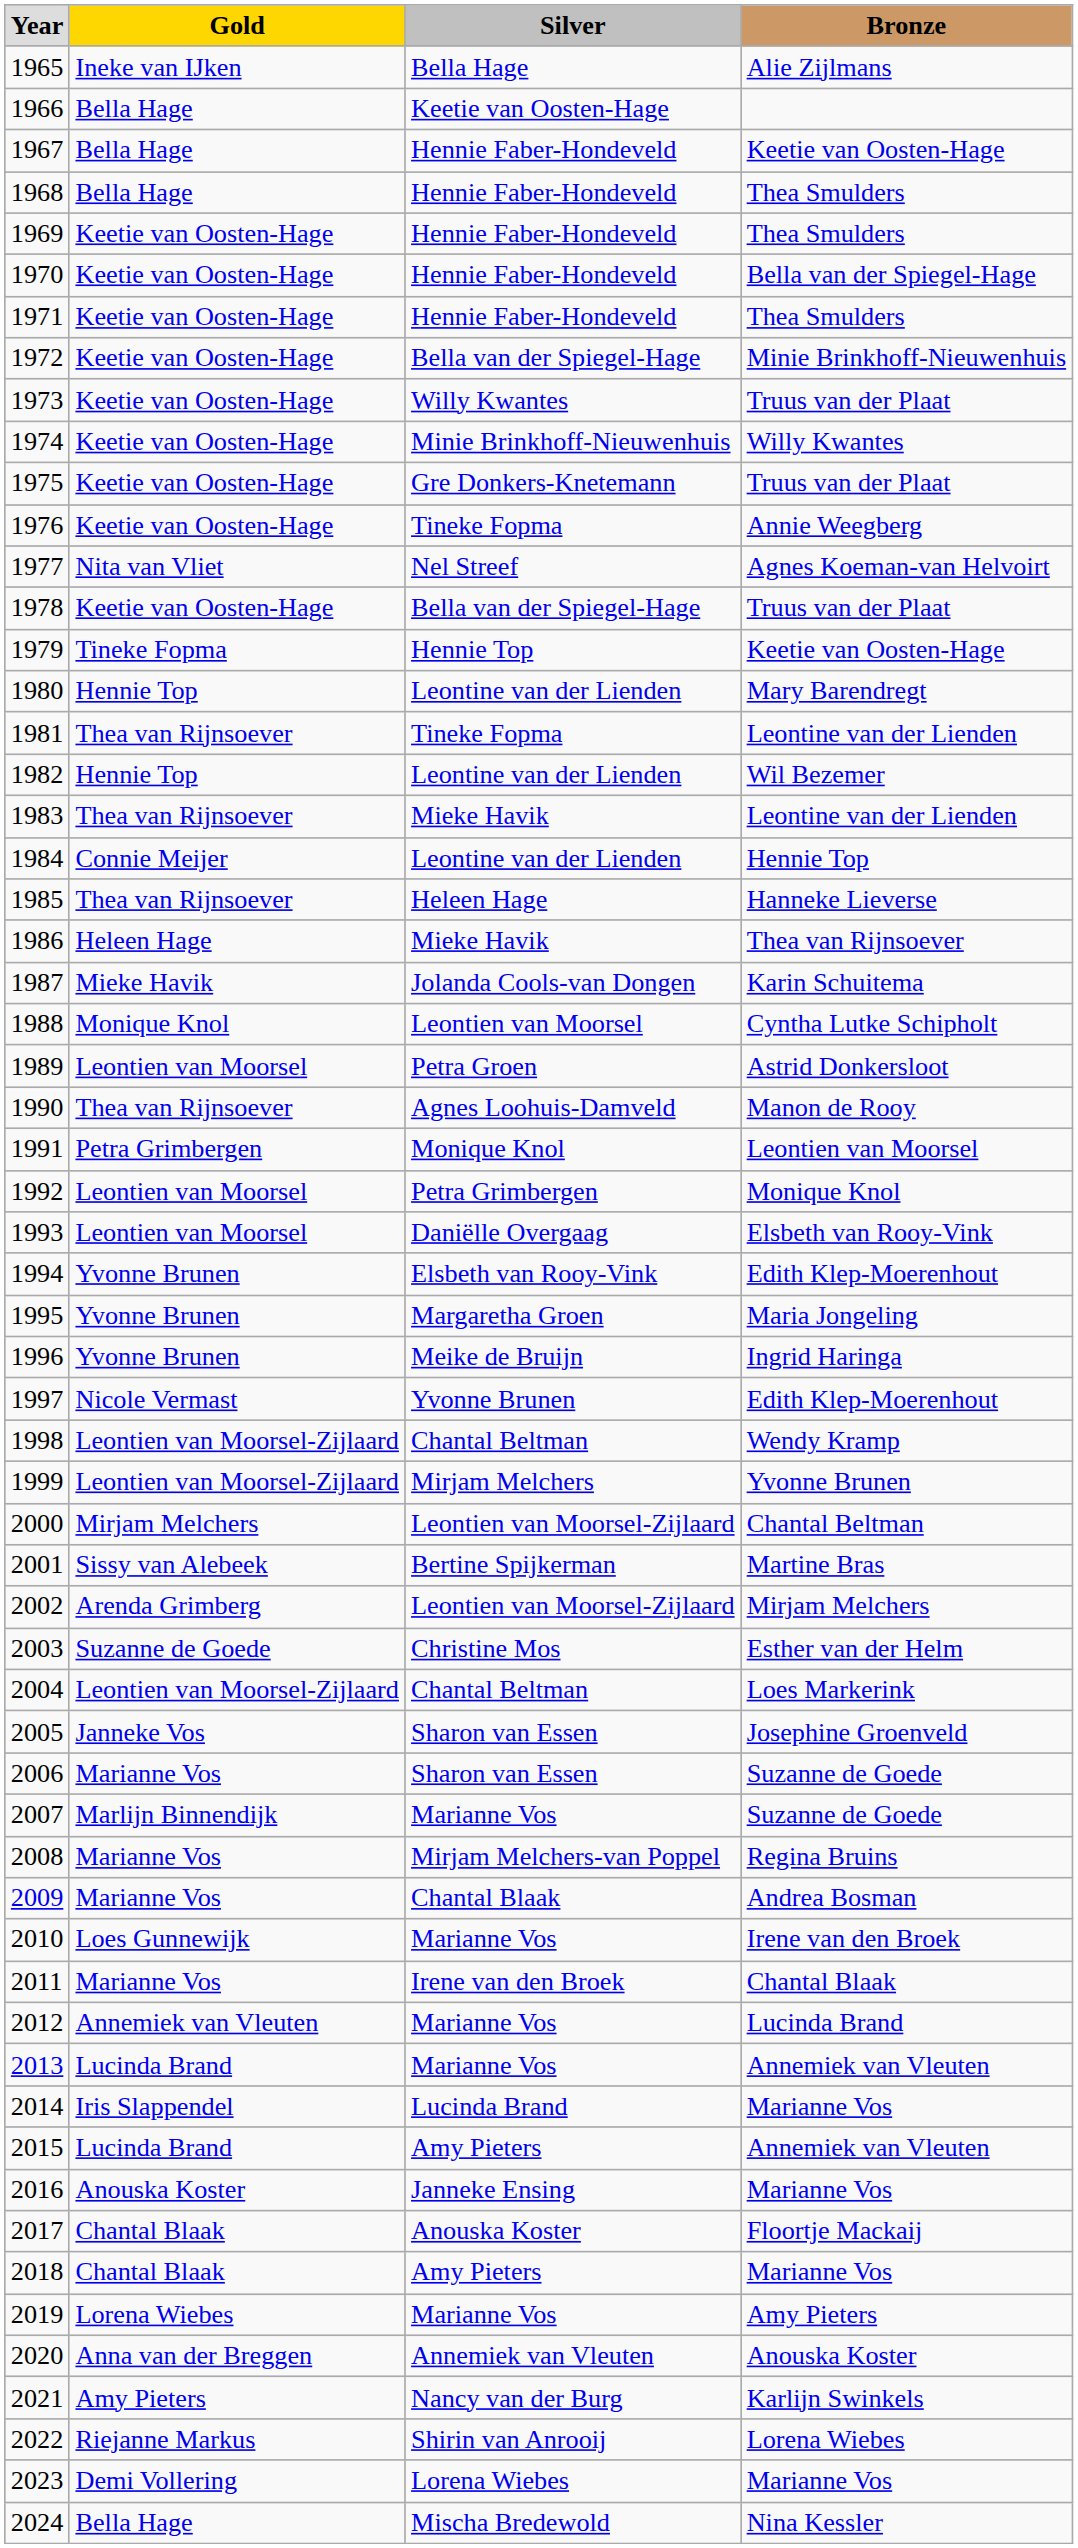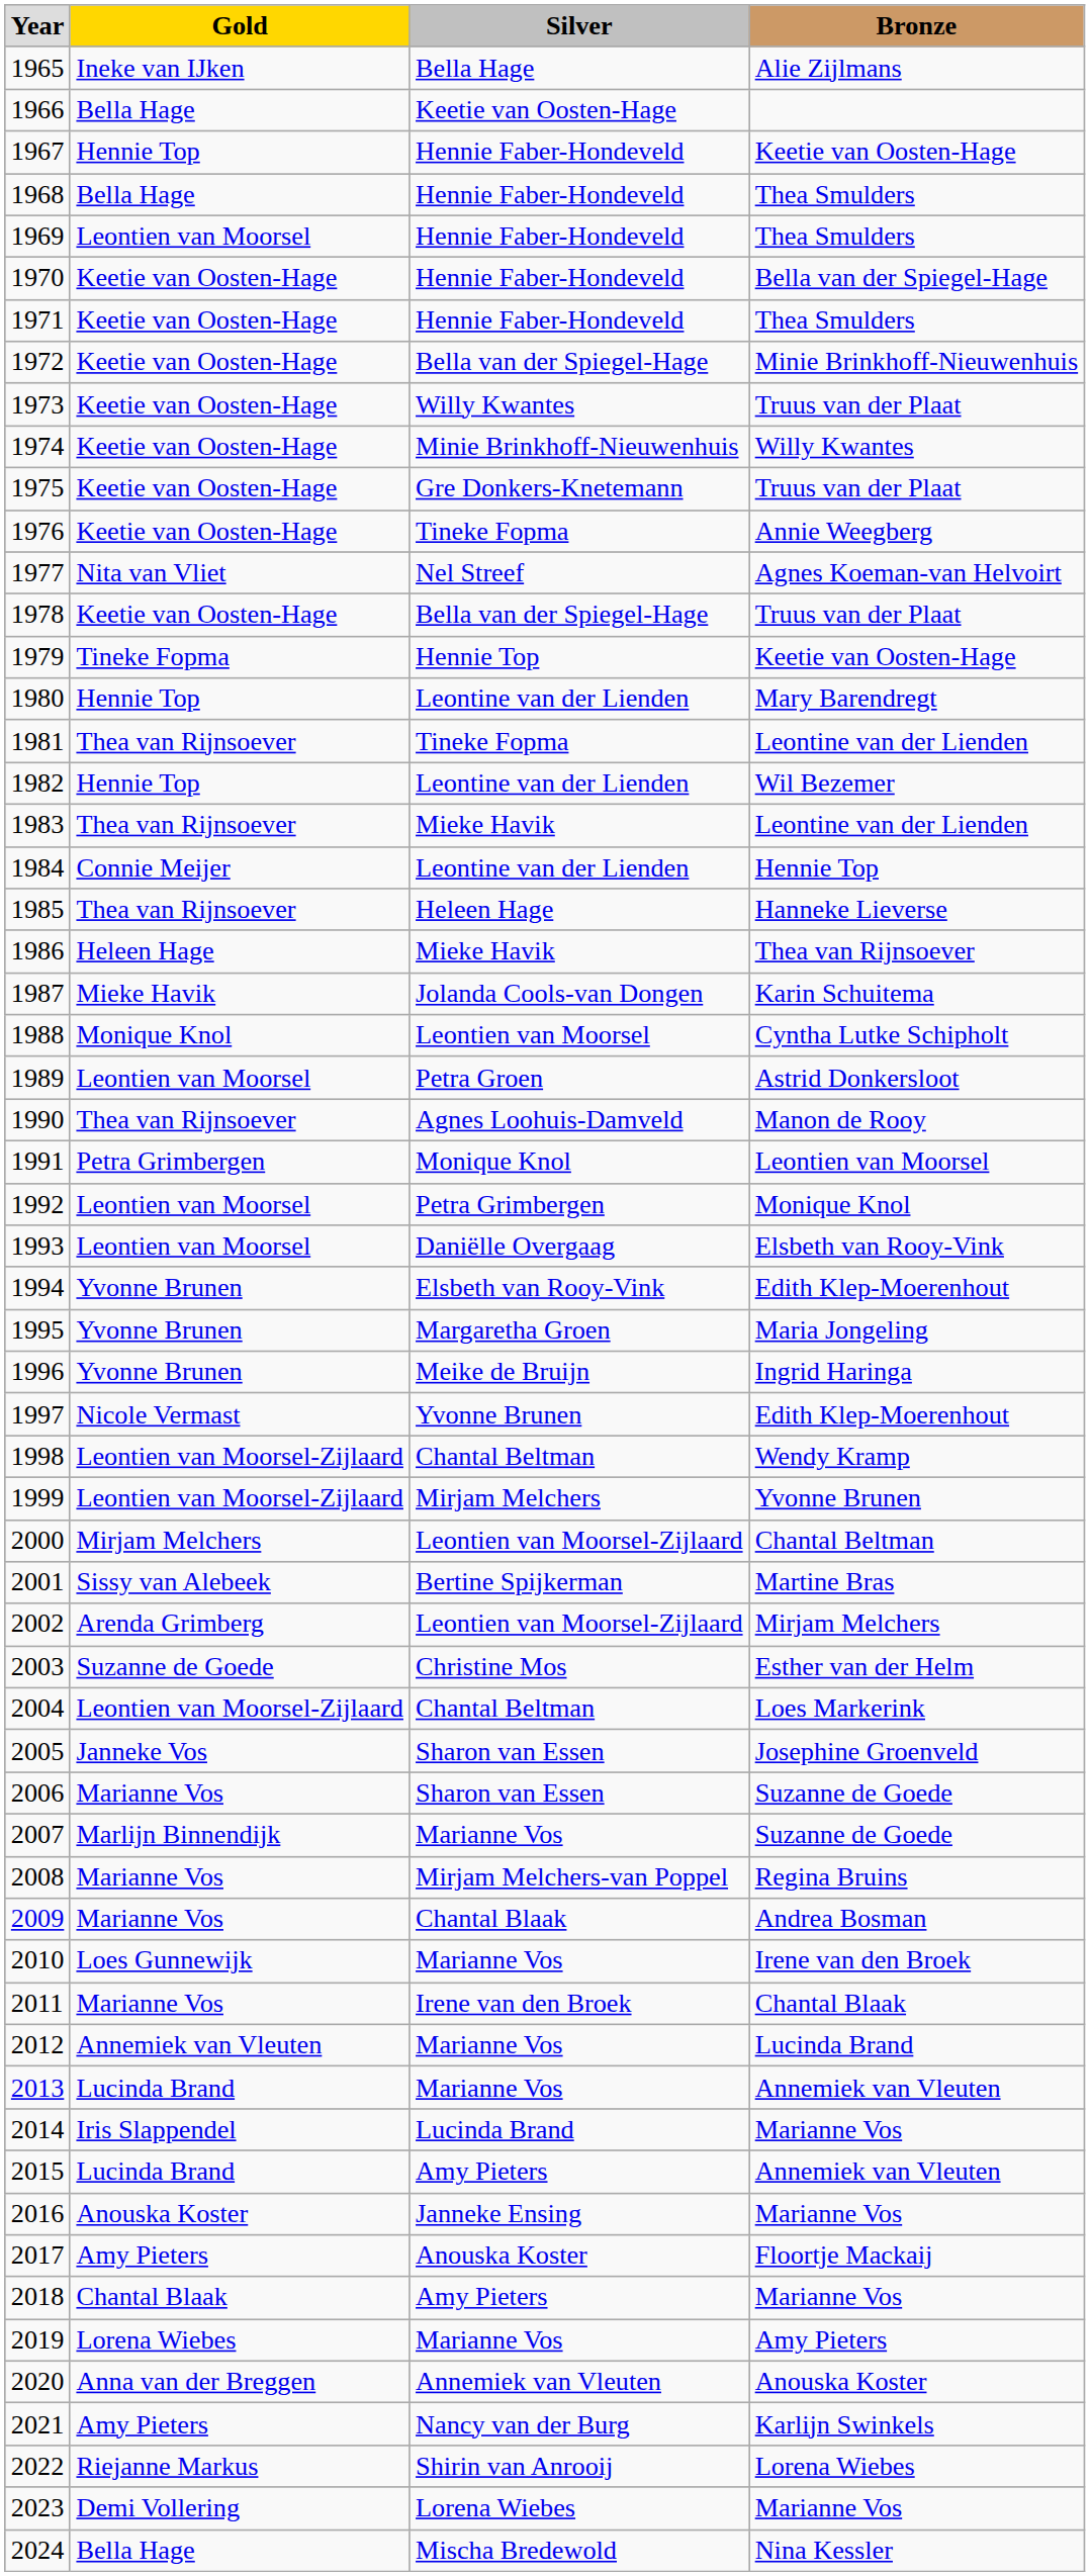1967 | Gold: Bella Hage -> Hennie Top
1969 | Gold: Keetie van Oosten-Hage -> Leontien van Moorsel
2017 | Gold: Chantal Blaak -> Amy Pieters
